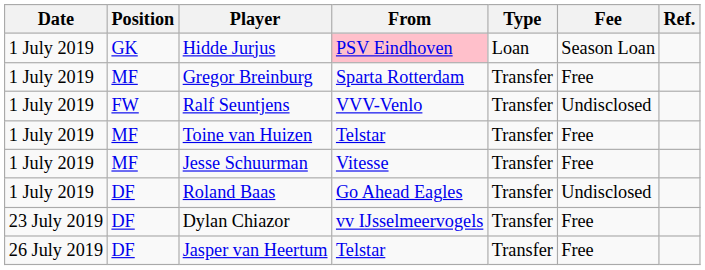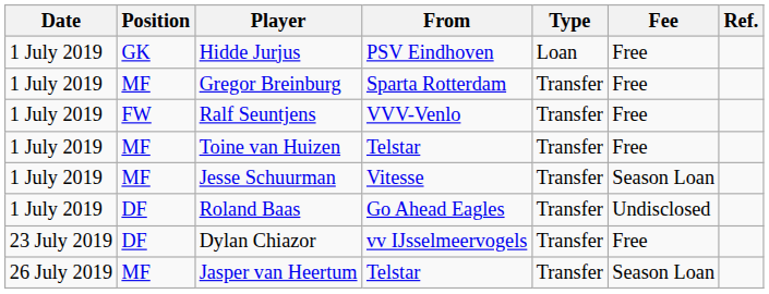Hidde Jurjus | From: pink background -> no background
Hidde Jurjus | Fee: Season Loan -> Free
Ralf Seuntjens | Fee: Undisclosed -> Free
Jesse Schuurman | Fee: Free -> Season Loan
Jasper van Heertum | Position: DF -> MF
Jasper van Heertum | Fee: Free -> Season Loan
